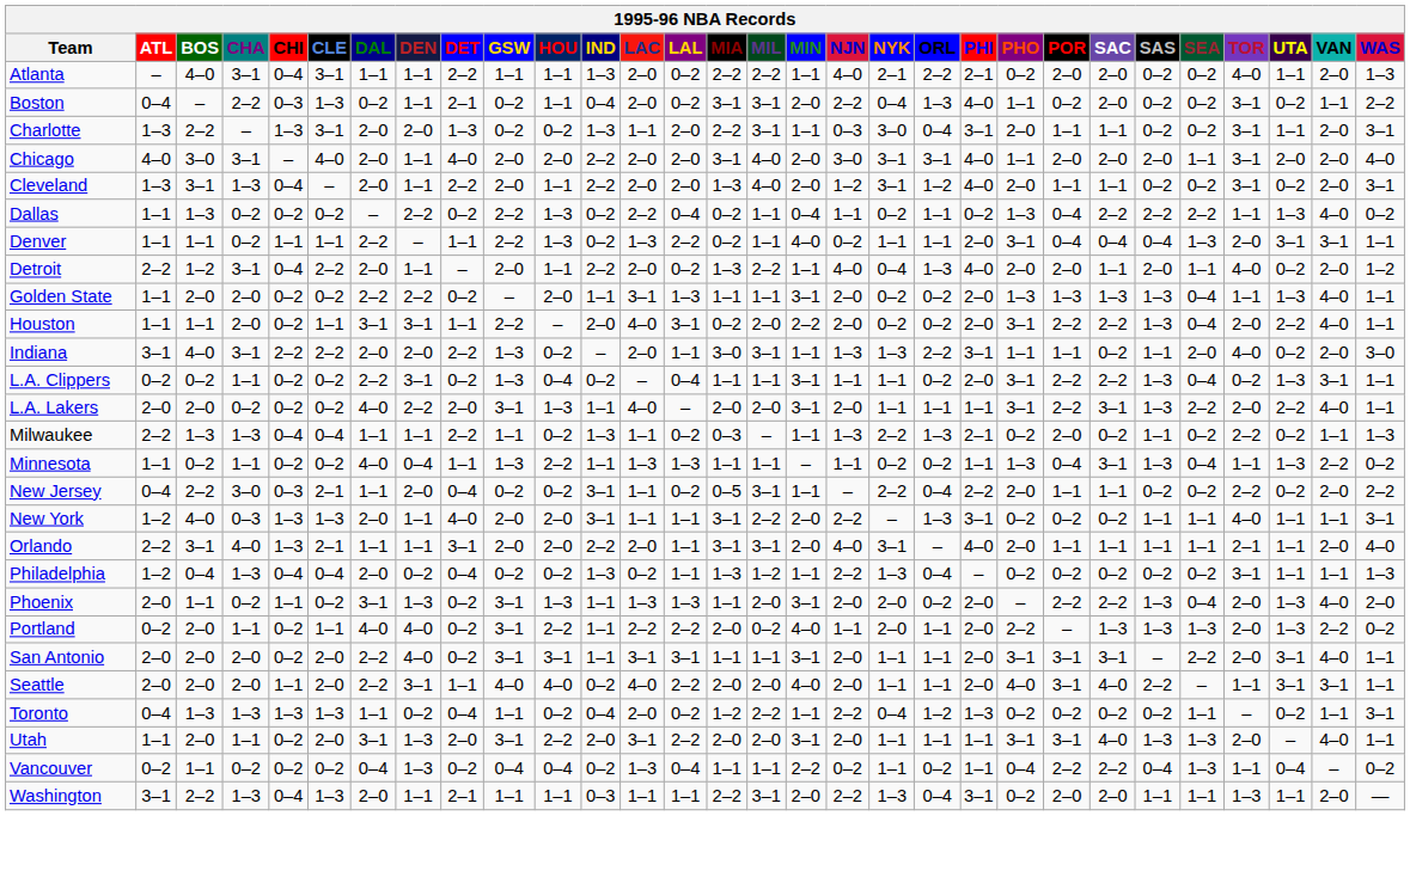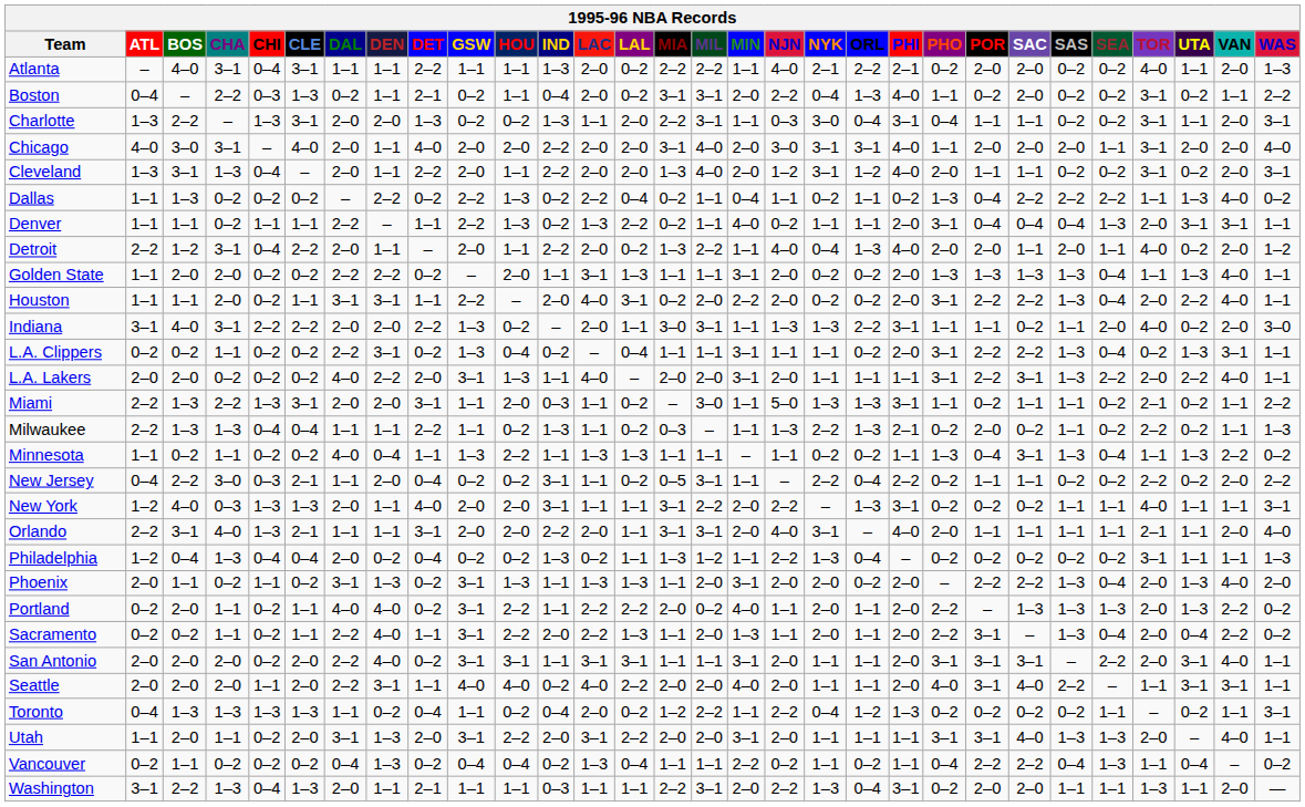Charlotte | PHO: 2–0 -> 0–4
+ row: Miami | 2–2 | 1–3 | 2–2 | 1–3 | 3–1 | 2–0 | 2–0 | 3–1 | 1–1 | 2–0 | 0–3 | 1–1 | 0–2 | – | 3–0 | 1–1 | 5–0 | 1–3 | 1–3 | 3–1 | 1–1 | 0–2 | 1–1 | 1–1 | 0–2 | 2–1 | 0–2 | 1–1 | 2–2
New Jersey | PHO: 2–0 -> 0–2
+ row: Sacramento | 0–2 | 0–2 | 1–1 | 0–2 | 1–1 | 2–2 | 4–0 | 1–1 | 3–1 | 2–2 | 2–0 | 2–2 | 1–3 | 1–1 | 2–0 | 1–3 | 1–1 | 2–0 | 1–1 | 2–0 | 2–2 | 3–1 | – | 1–3 | 0–4 | 2–0 | 0–4 | 2–2 | 0–2
